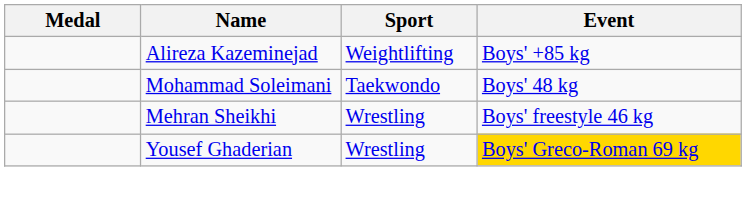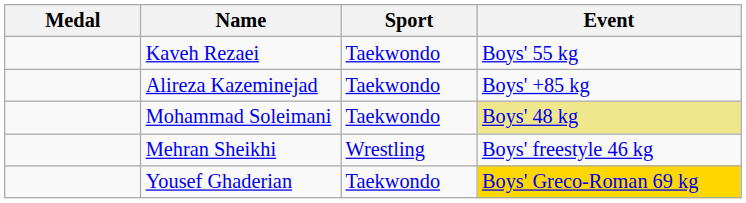+ row: Kaveh Rezaei | Taekwondo | Boys' 55 kg
Alireza Kazeminejad | Sport: Weightlifting -> Taekwondo
Mohammad Soleimani | Event: no background -> khaki background
Yousef Ghaderian | Sport: Wrestling -> Taekwondo
